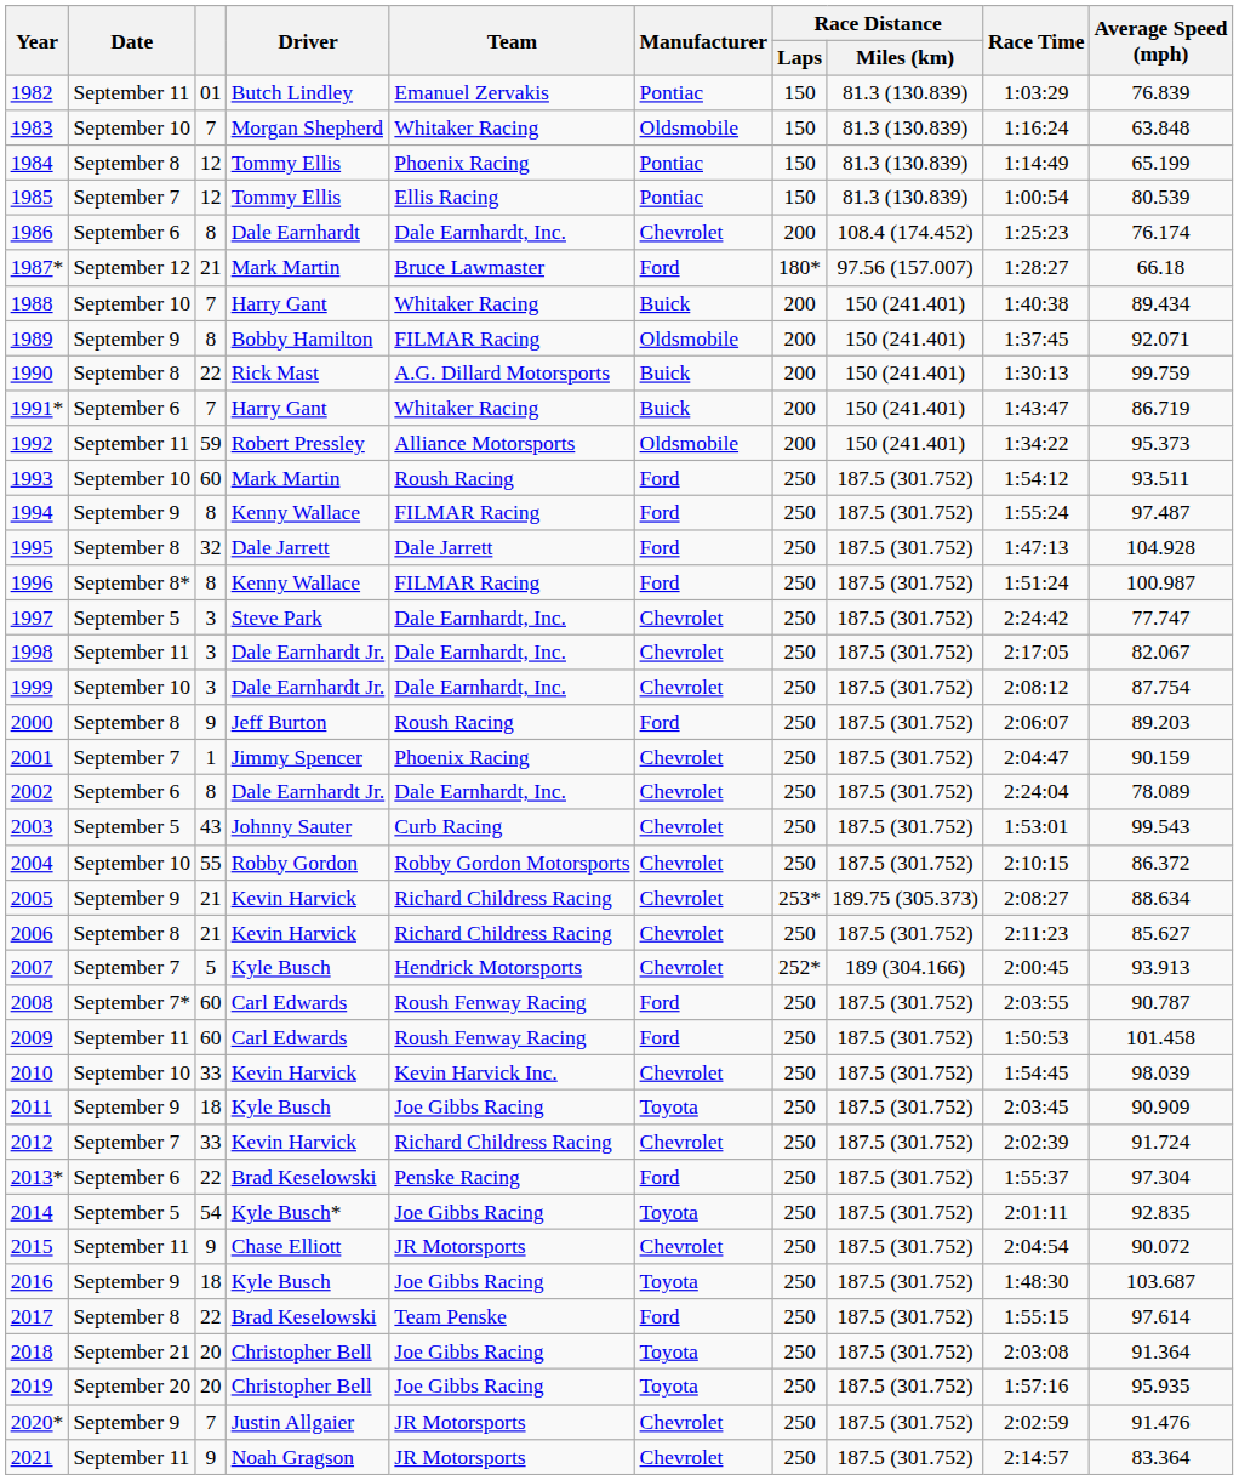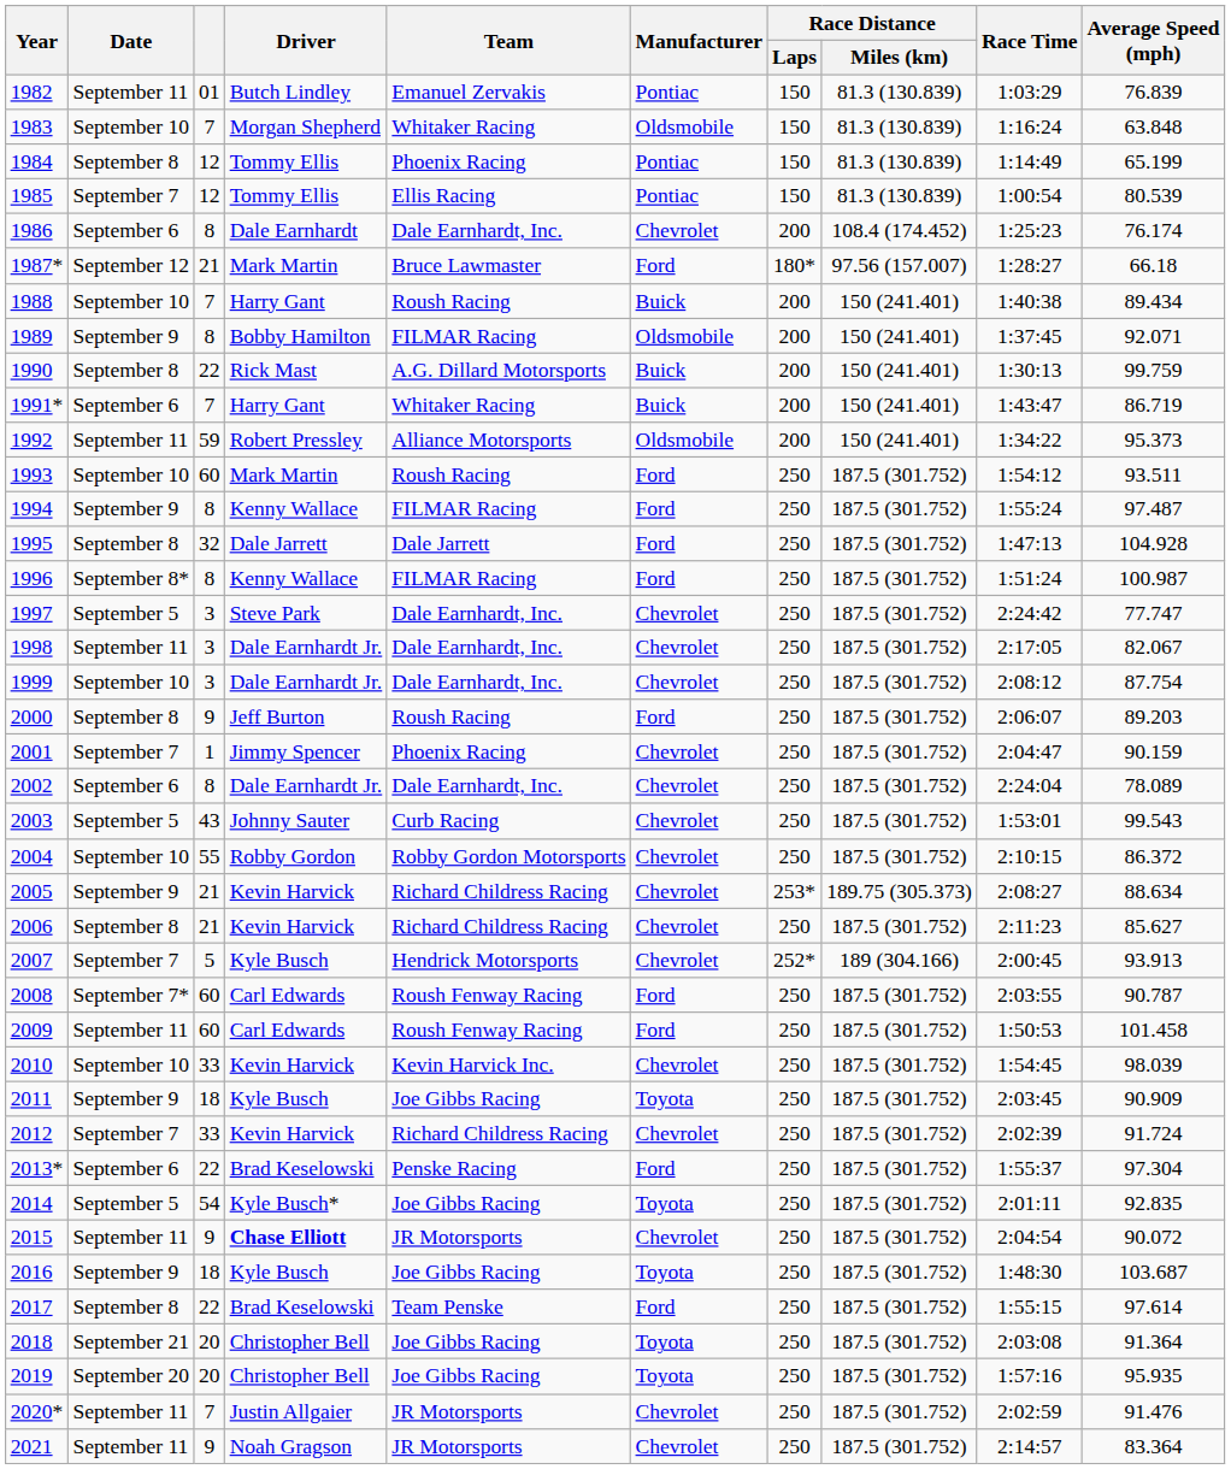1988 | Team: Whitaker Racing -> Roush Racing
2015 | Driver: normal -> bold
2020* | Date: September 9 -> September 11
